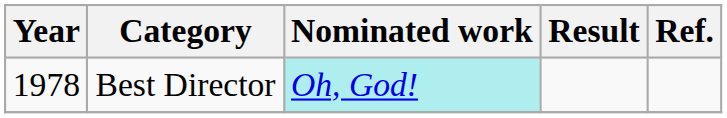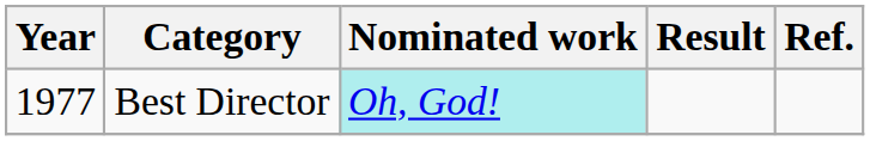Best Director | Year: 1978 -> 1977
